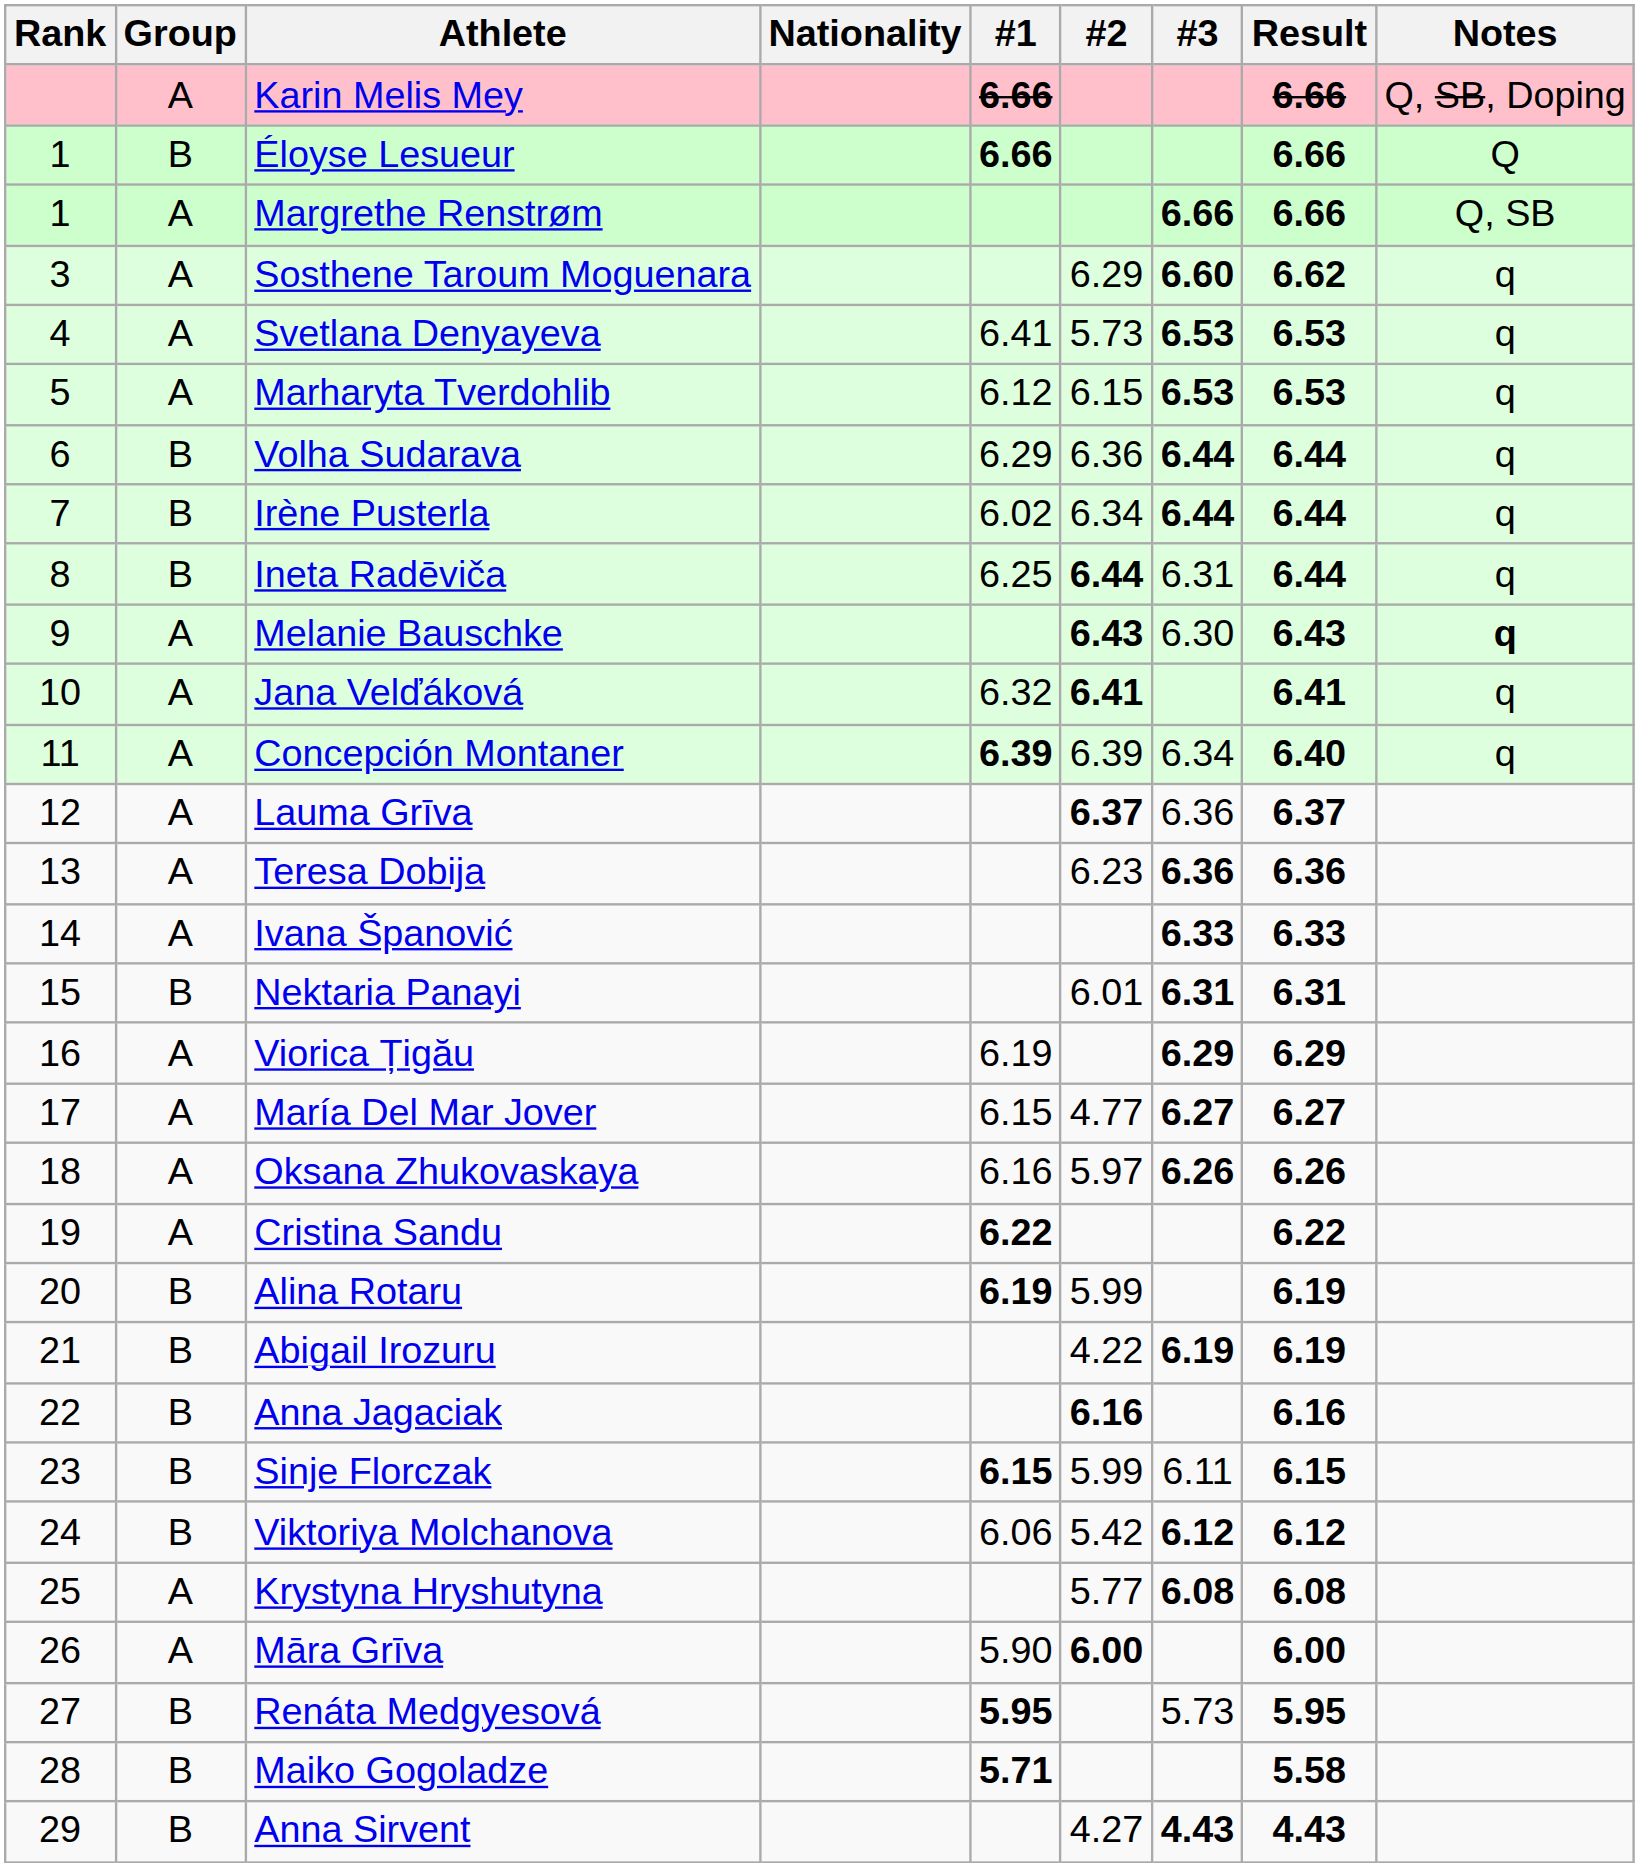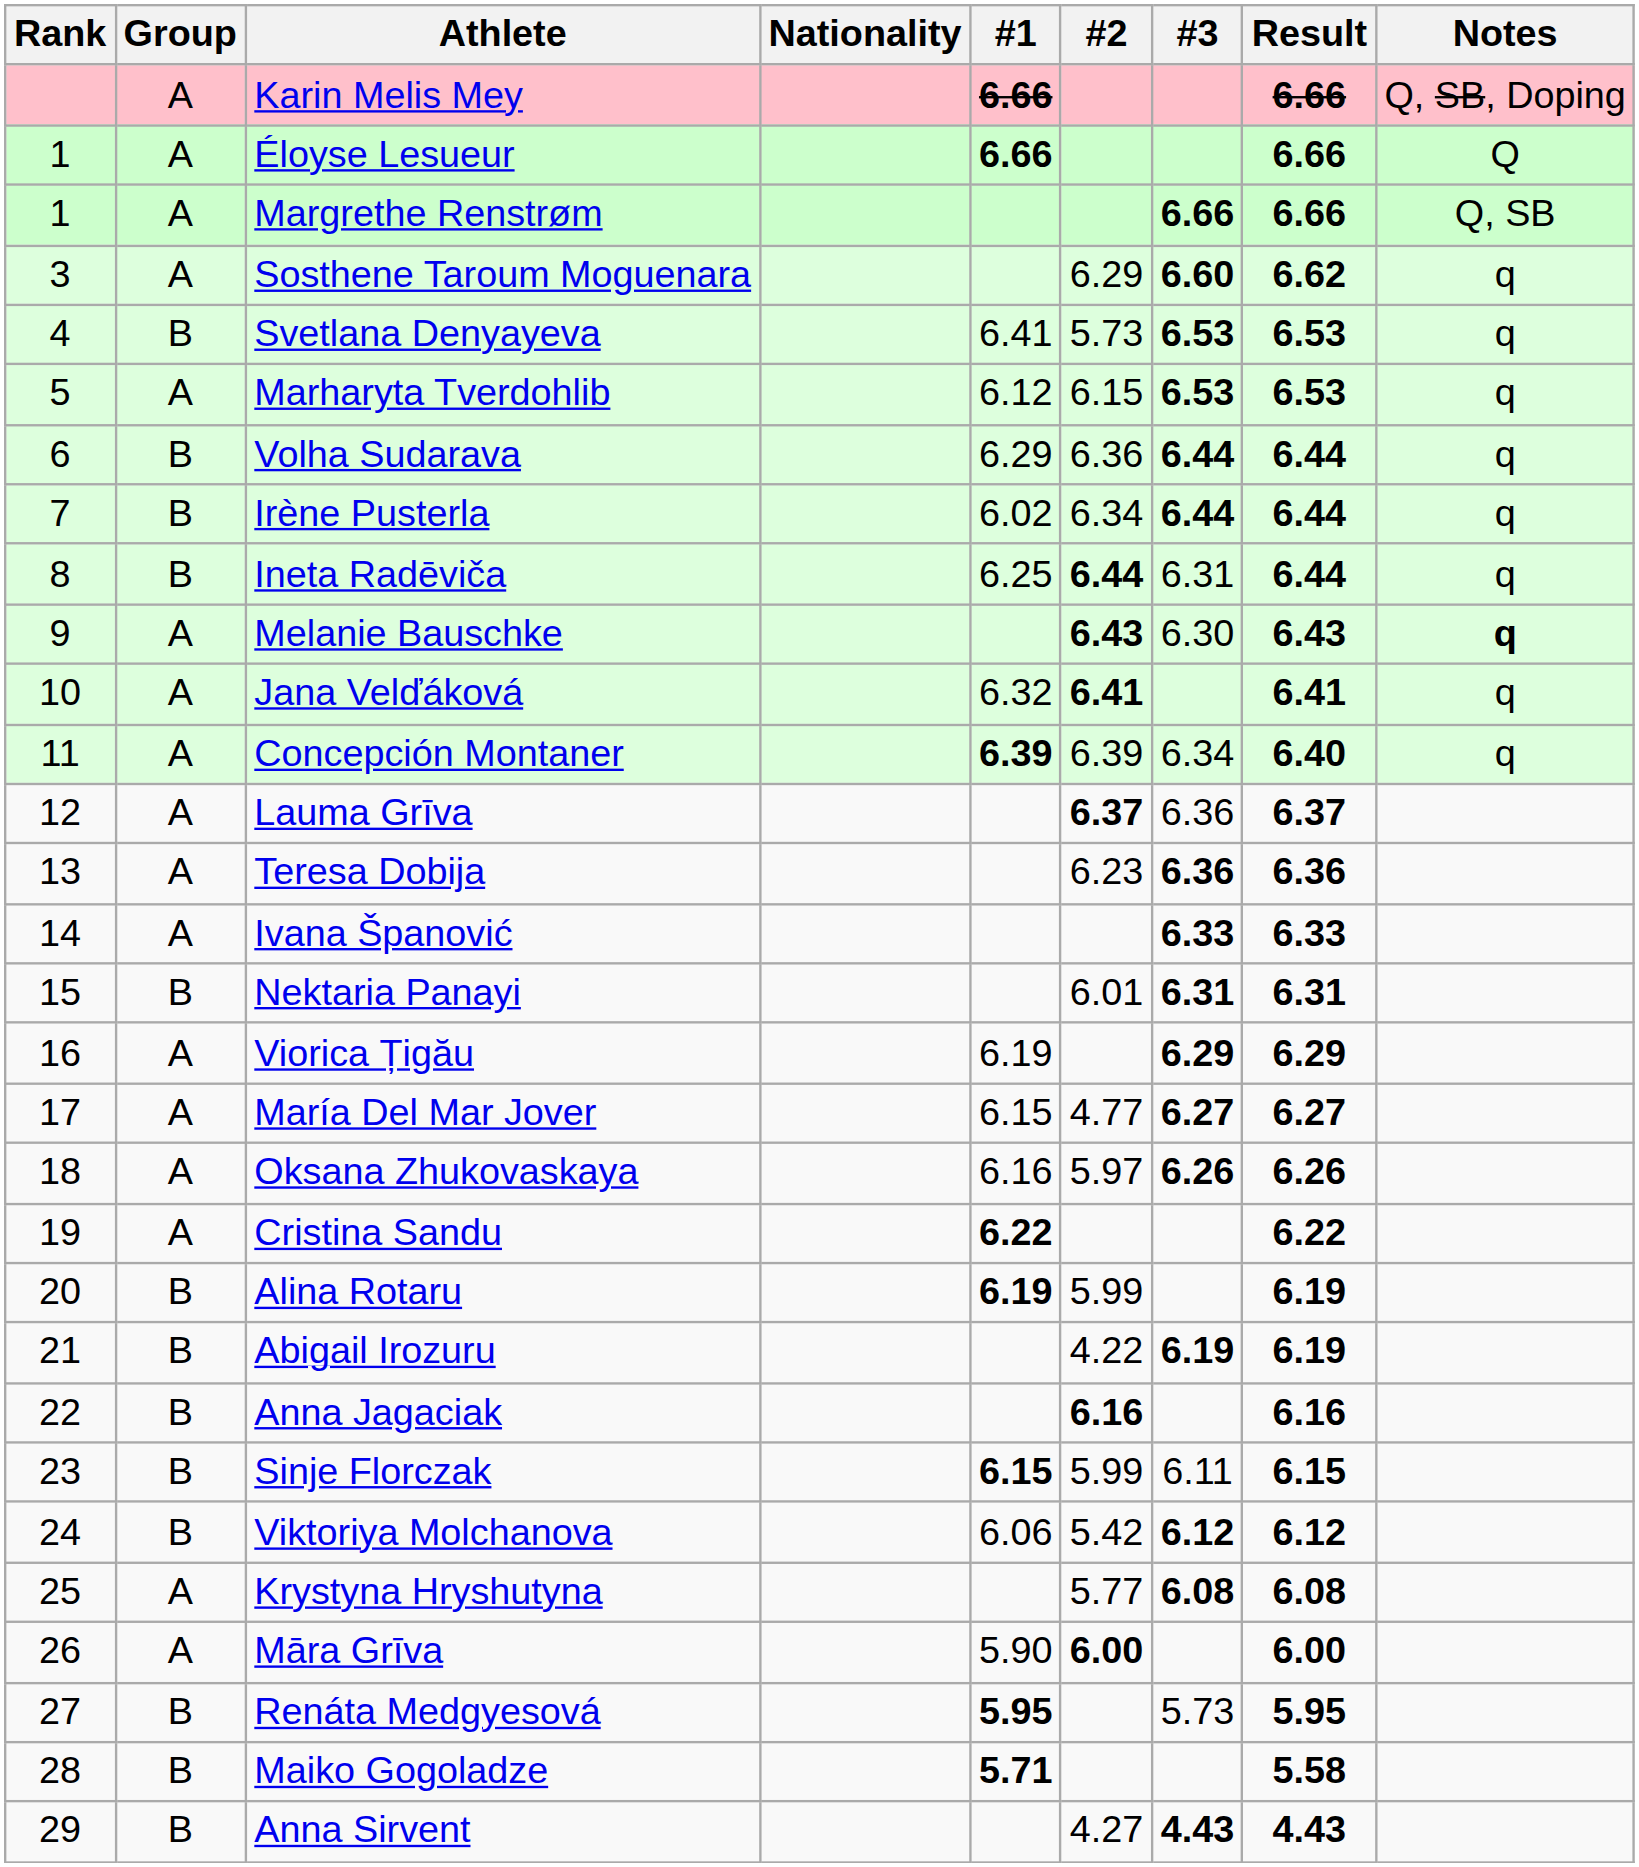Éloyse Lesueur | Group: B -> A
Svetlana Denyayeva | Group: A -> B
